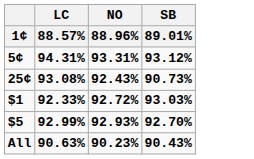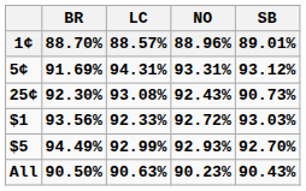+ column: BR | 88.70% | 91.69% | 92.30% | 93.56% | 94.49% | 90.50%
